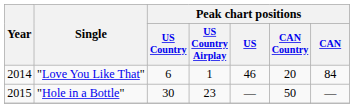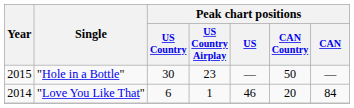rows swapped: "Love You Like That" <-> "Hole in a Bottle"
